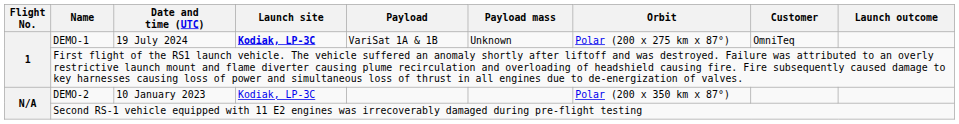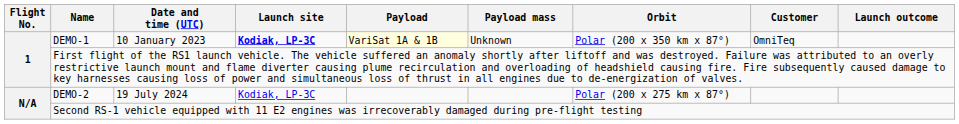DEMO-1 | Date and time (UTC): 19 July 2024 -> 10 January 2023
DEMO-1 | Payload: no background -> lightyellow background
DEMO-1 | Orbit: Polar (200 x 275 km x 87°) -> Polar (200 x 350 km x 87°)
DEMO-2 | Date and time (UTC): 10 January 2023 -> 19 July 2024
DEMO-2 | Orbit: Polar (200 x 350 km x 87°) -> Polar (200 x 275 km x 87°)
